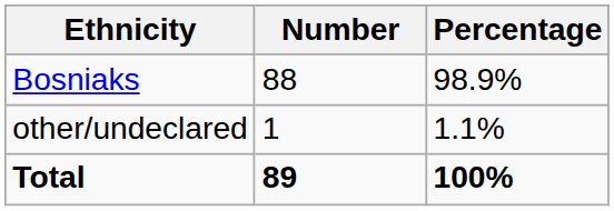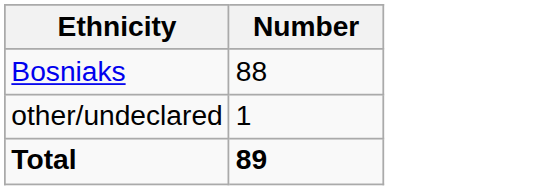- column: Percentage | 98.9% | 1.1% | 100%
